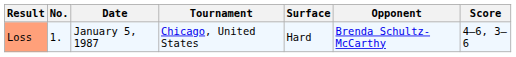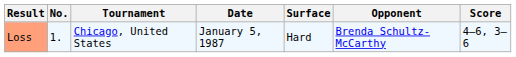columns swapped: Date <-> Tournament
